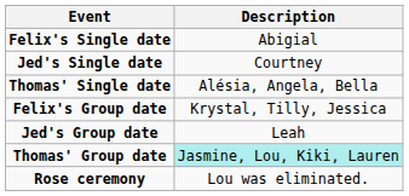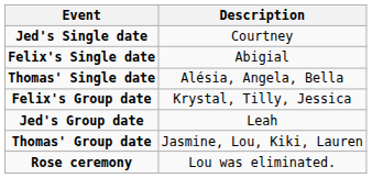rows swapped: Felix's Single date <-> Jed's Single date
Thomas' Group date | Description: paleturquoise background -> no background
